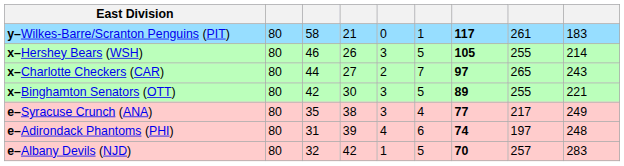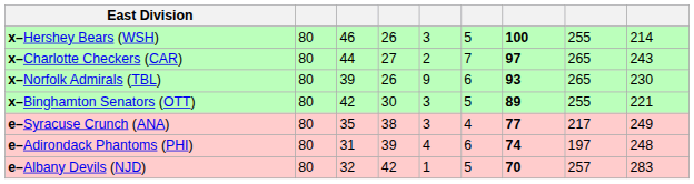- row: y–Wilkes-Barre/Scranton Penguins (PIT) | 80 | 58 | 21 | 0 | 1 | 117 | 261 | 183
x–Hershey Bears (WSH) | column 7: 105 -> 100
+ row: x–Norfolk Admirals (TBL) | 80 | 39 | 26 | 9 | 6 | 93 | 265 | 230
